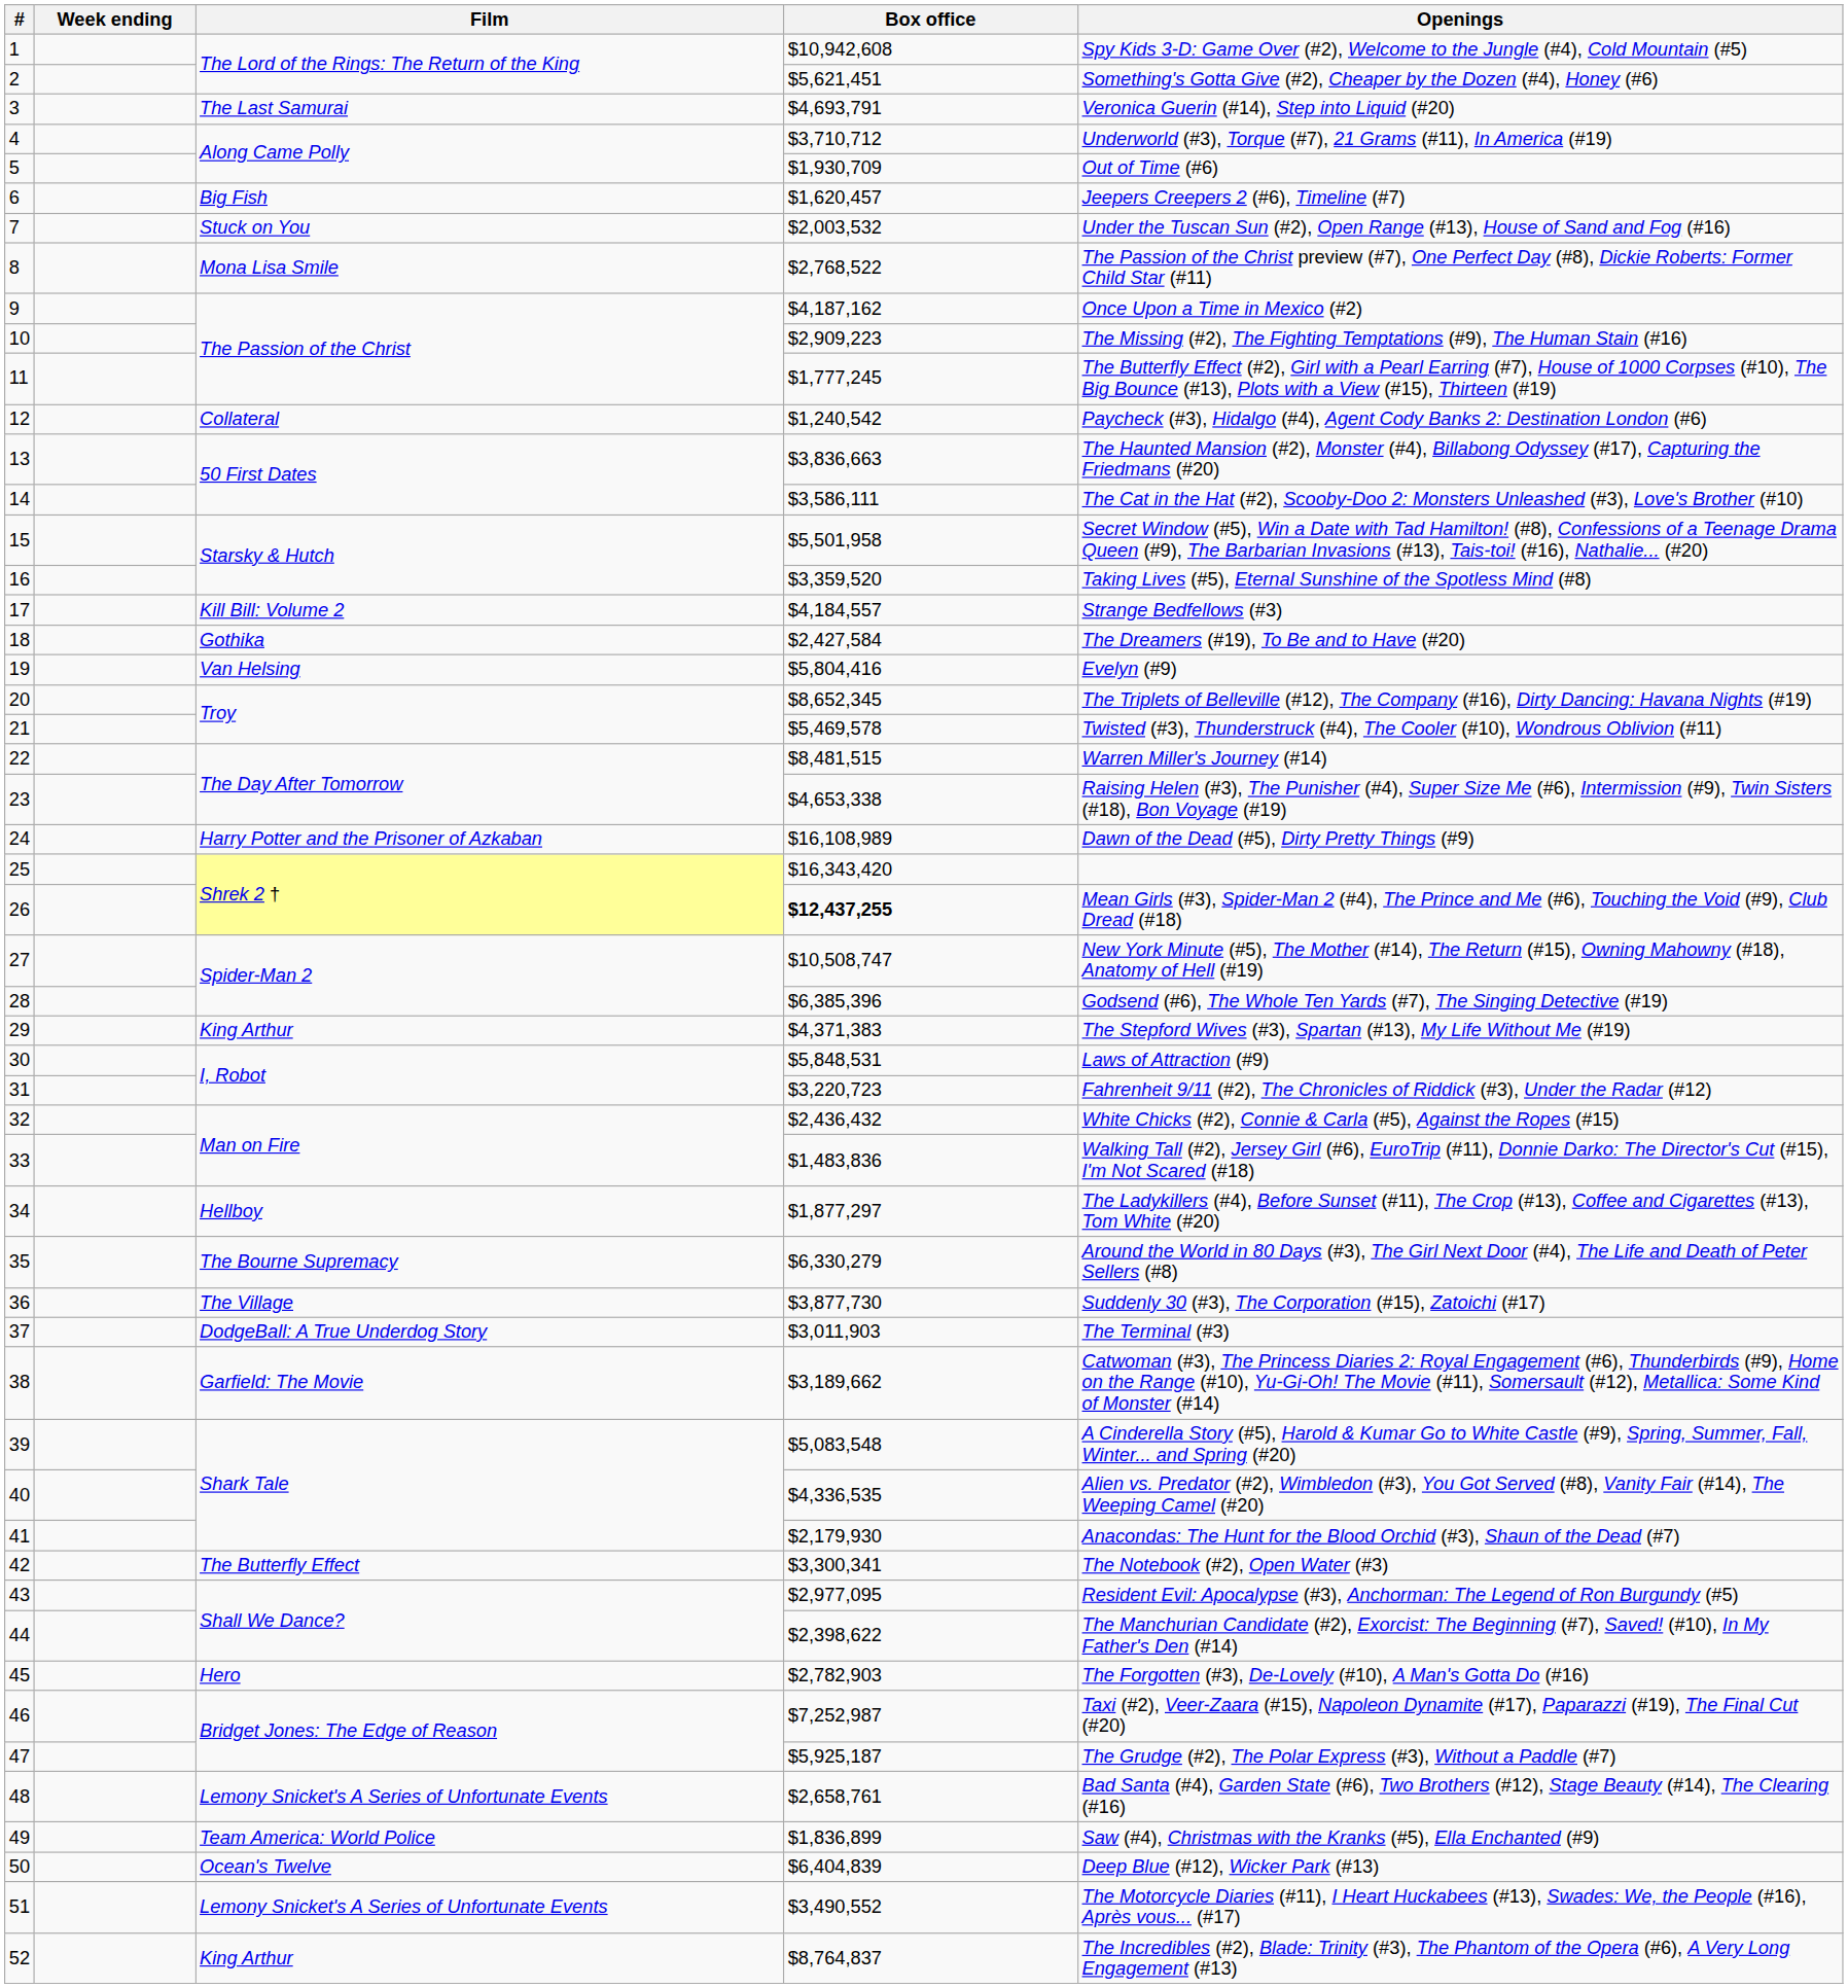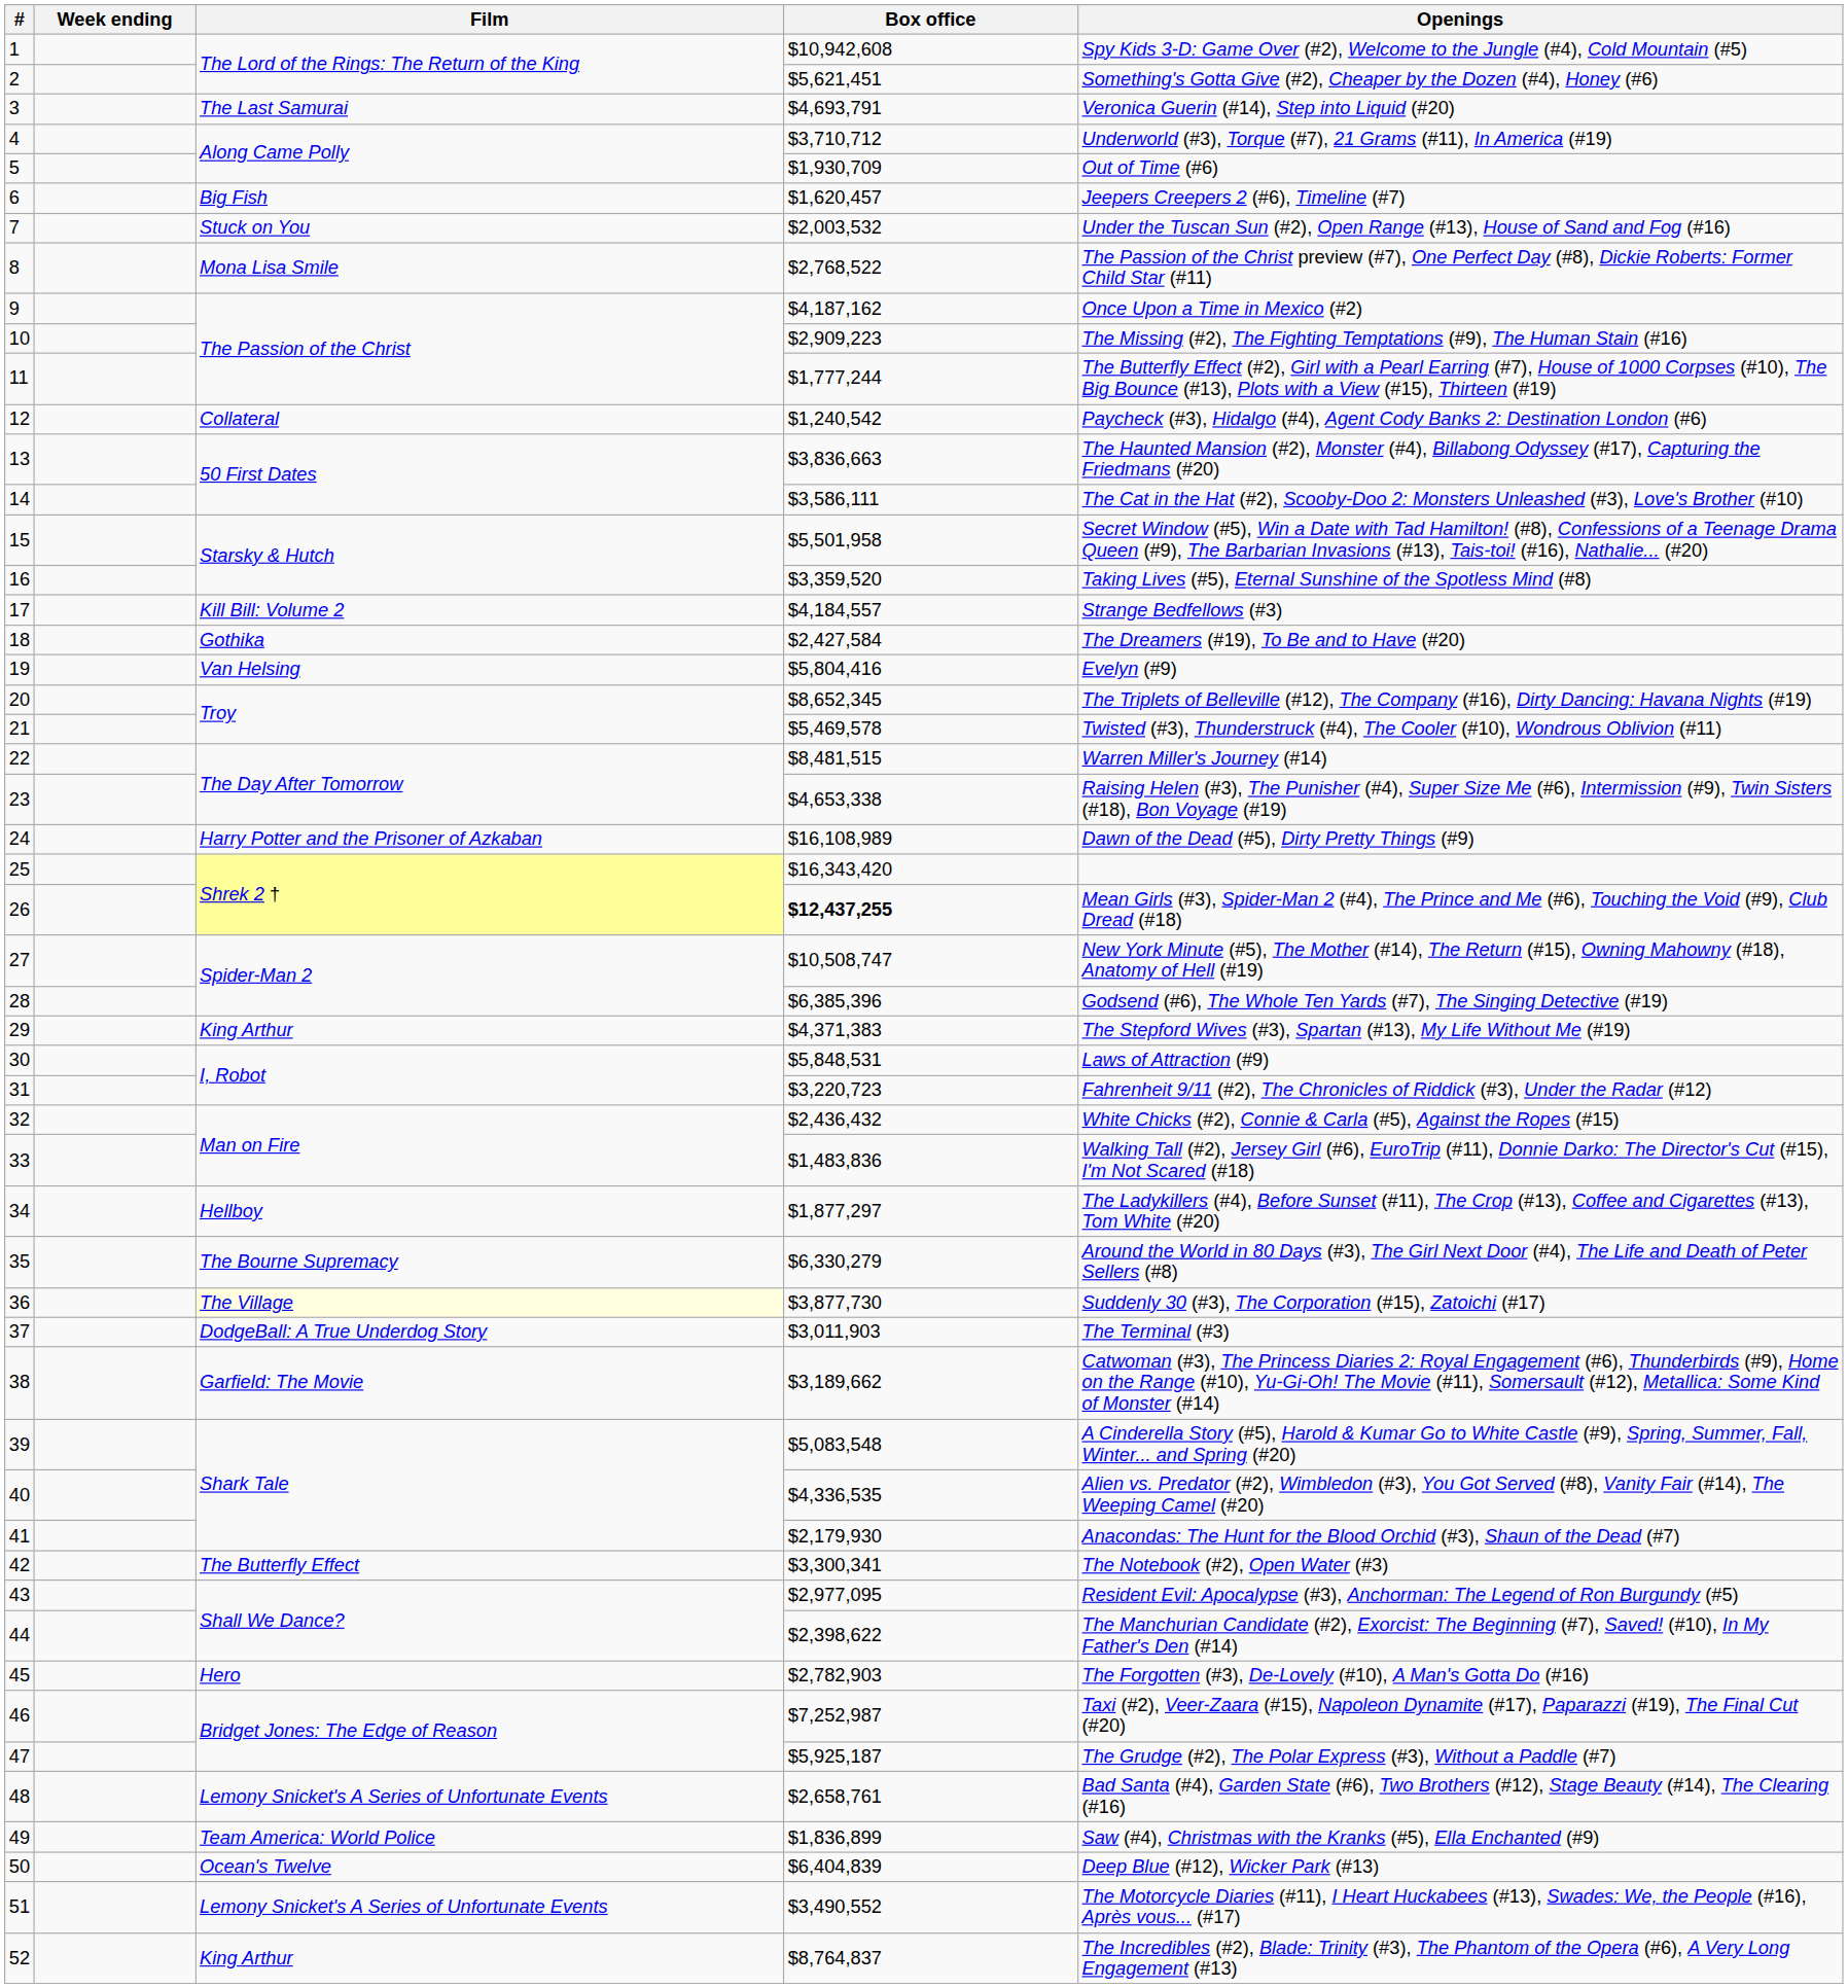11 | Box office: $1,777,245 -> $1,777,244
36 | Film: no background -> lightyellow background
